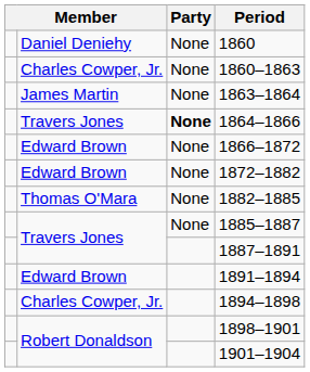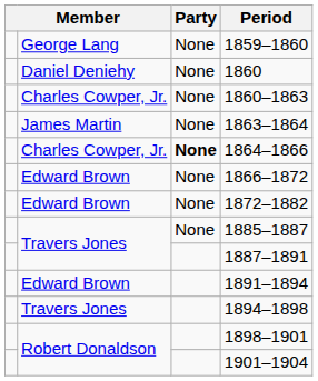+ row: George Lang | None | 1859–1860
1864–1866 | column 2: Travers Jones -> Charles Cowper, Jr.
- row: Thomas O'Mara | None | 1882–1885
1894–1898 | column 2: Charles Cowper, Jr. -> Travers Jones
